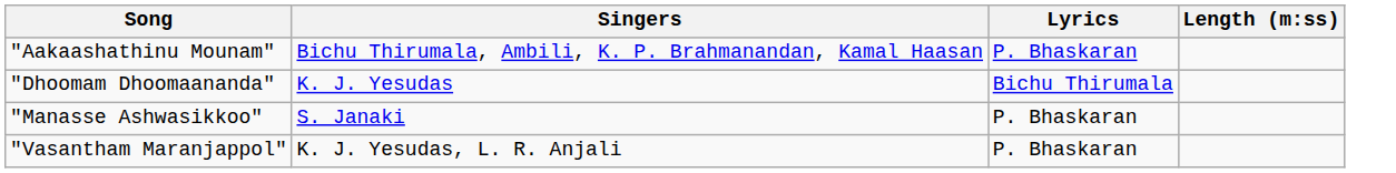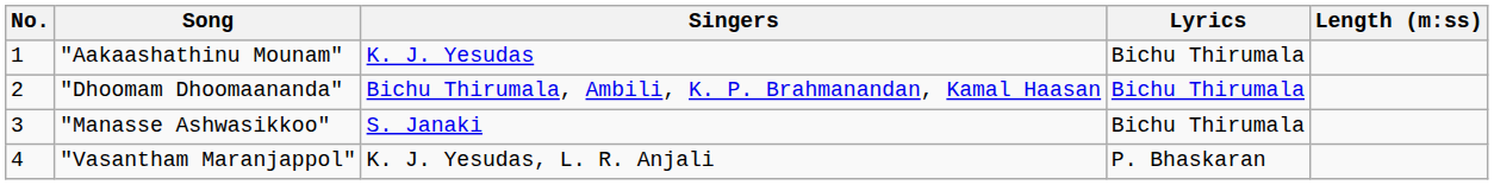+ column: No. | 1 | 2 | 3 | 4
"Aakaashathinu Mounam" | Singers: Bichu Thirumala, Ambili, K. P. Brahmanandan, Kamal Haasan -> K. J. Yesudas
"Aakaashathinu Mounam" | Lyrics: P. Bhaskaran -> Bichu Thirumala
"Dhoomam Dhoomaananda" | Singers: K. J. Yesudas -> Bichu Thirumala, Ambili, K. P. Brahmanandan, Kamal Haasan
"Manasse Ashwasikkoo" | Lyrics: P. Bhaskaran -> Bichu Thirumala
